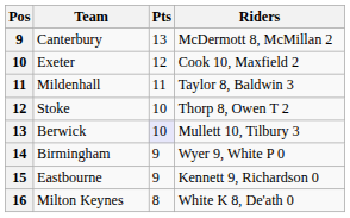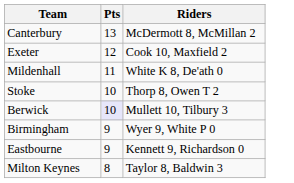- column: Pos | 9 | 10 | 11 | 12 | 13 | 14 | 15 | 16
Mildenhall | Riders: Taylor 8, Baldwin 3 -> White K 8, De'ath 0
Milton Keynes | Riders: White K 8, De'ath 0 -> Taylor 8, Baldwin 3
